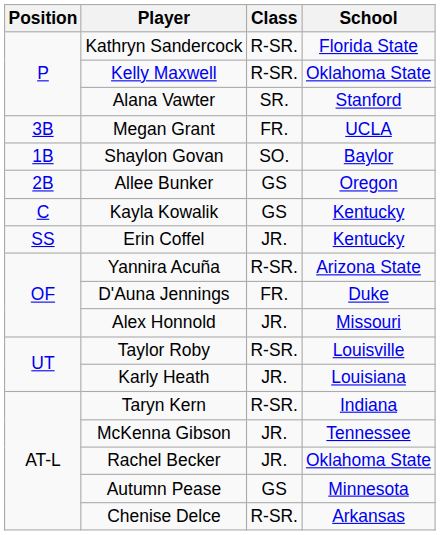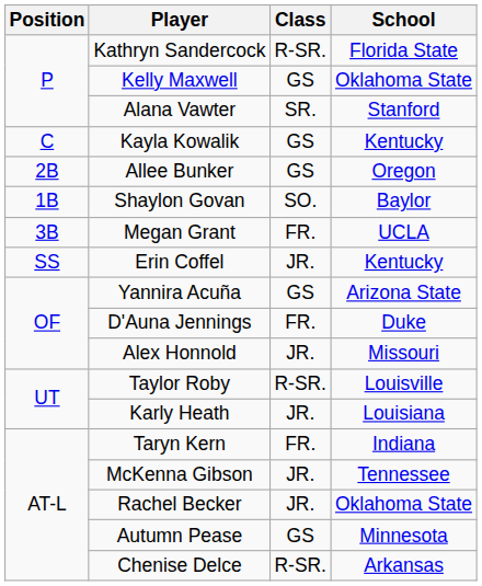Kelly Maxwell | Class: R-SR. -> GS
rows swapped: Kayla Kowalik <-> Megan Grant
rows swapped: Shaylon Govan <-> Allee Bunker
Yannira Acuña | Class: R-SR. -> GS
Taryn Kern | Class: R-SR. -> FR.
